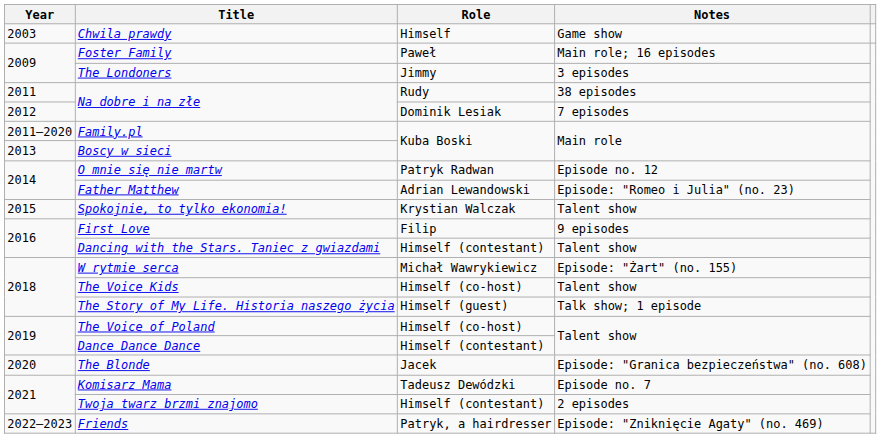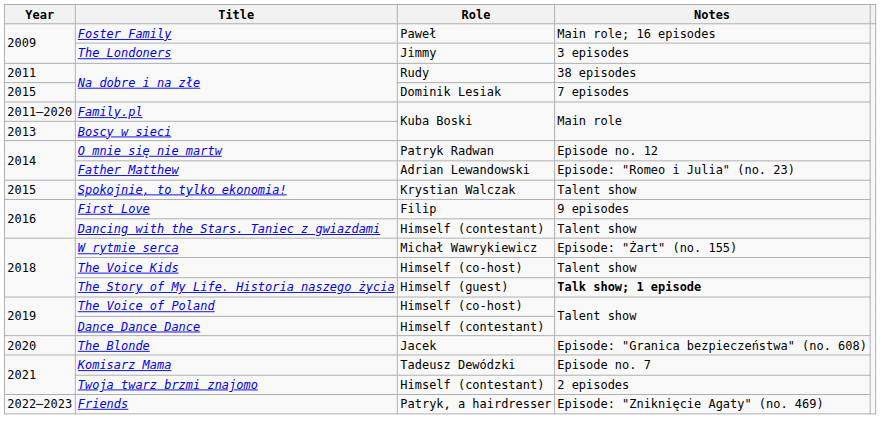- row: 2003 | Chwila prawdy | Himself | Game show
Na dobre i na złe / Dominik Lesiak | Year: 2012 -> 2015
The Story of My Life. Historia naszego życia | Notes: normal -> bold
